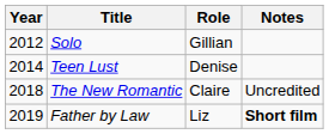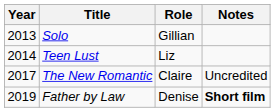Solo | Year: 2012 -> 2013
Teen Lust | Role: Denise -> Liz
The New Romantic | Year: 2018 -> 2017
Father by Law | Role: Liz -> Denise
